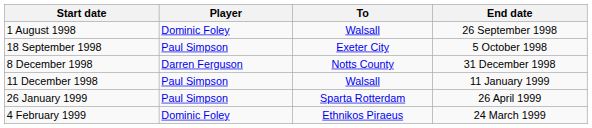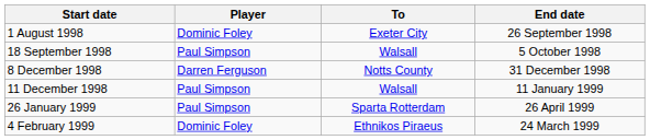1 August 1998 | To: Walsall -> Exeter City
18 September 1998 | To: Exeter City -> Walsall
